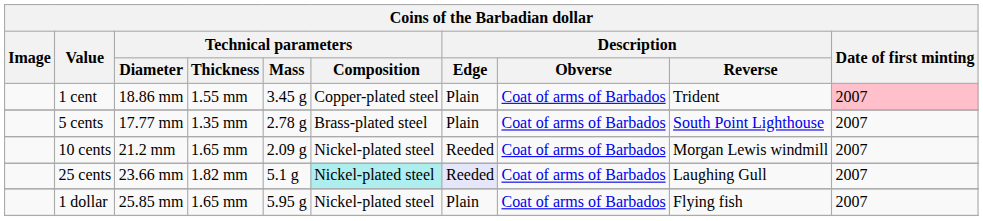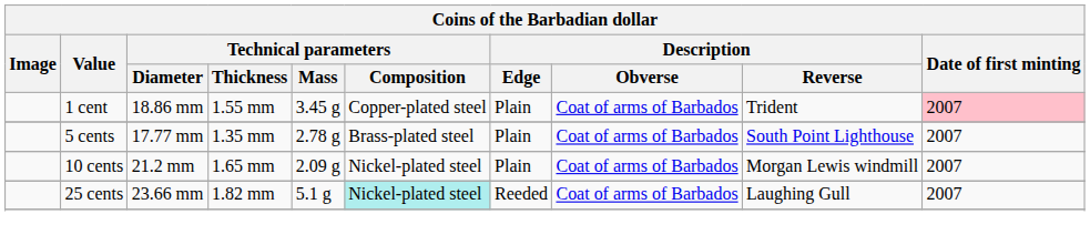10 cents | Description / Edge: Reeded -> Plain
25 cents | Description / Edge: lavender background -> no background
- row: 1 dollar | 25.85 mm | 1.65 mm | 5.95 g | Nickel-plated steel | Plain | Coat of arms of Barbados | Flying fish | 2007
